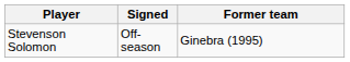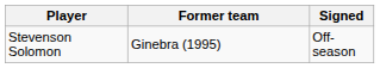columns swapped: Signed <-> Former team
